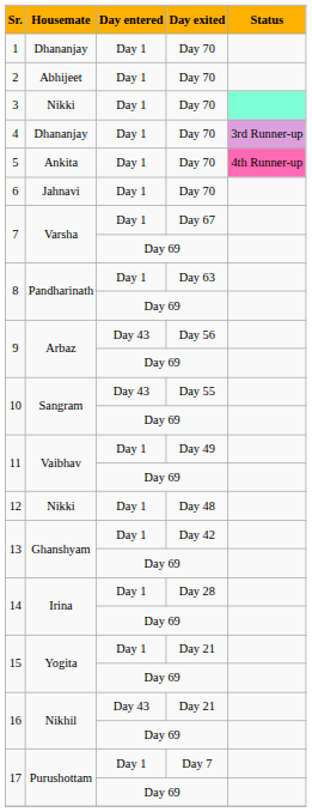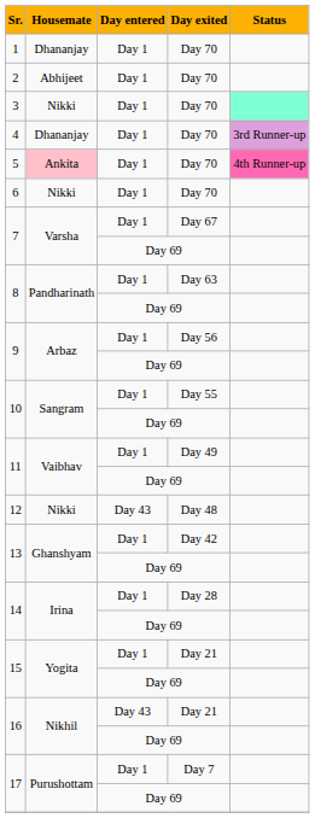5 | Housemate: no background -> pink background
6 | Housemate: Jahnavi -> Nikki
9 / Day 56 | Day entered: Day 43 -> Day 1
10 / Day 55 | Day entered: Day 43 -> Day 1
12 | Day entered: Day 1 -> Day 43
